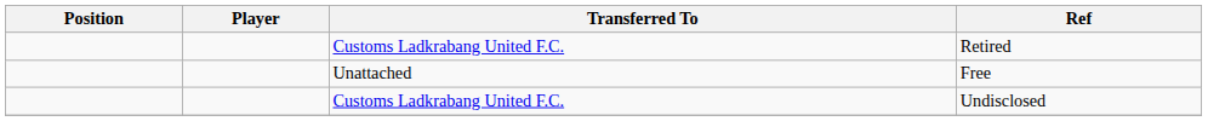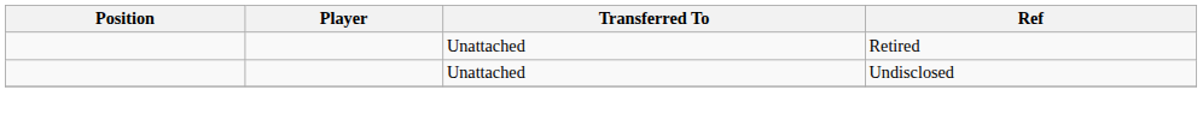Retired | Transferred To: Customs Ladkrabang United F.C. -> Unattached
- row: Unattached | Free
Undisclosed | Transferred To: Customs Ladkrabang United F.C. -> Unattached
